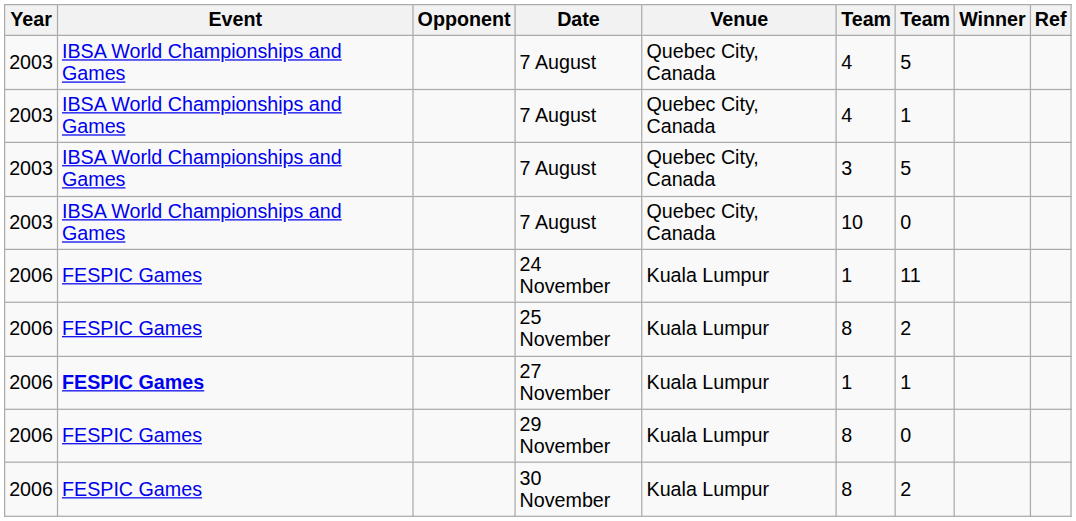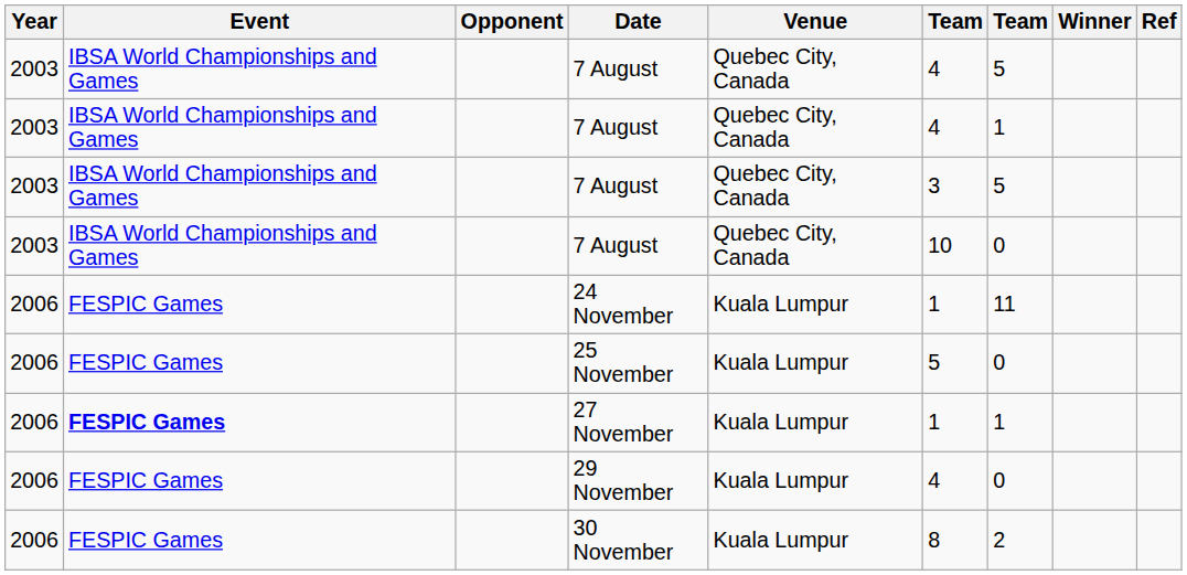25 November | column 6: 8 -> 5
25 November | column 7: 2 -> 0
29 November | column 6: 8 -> 4
